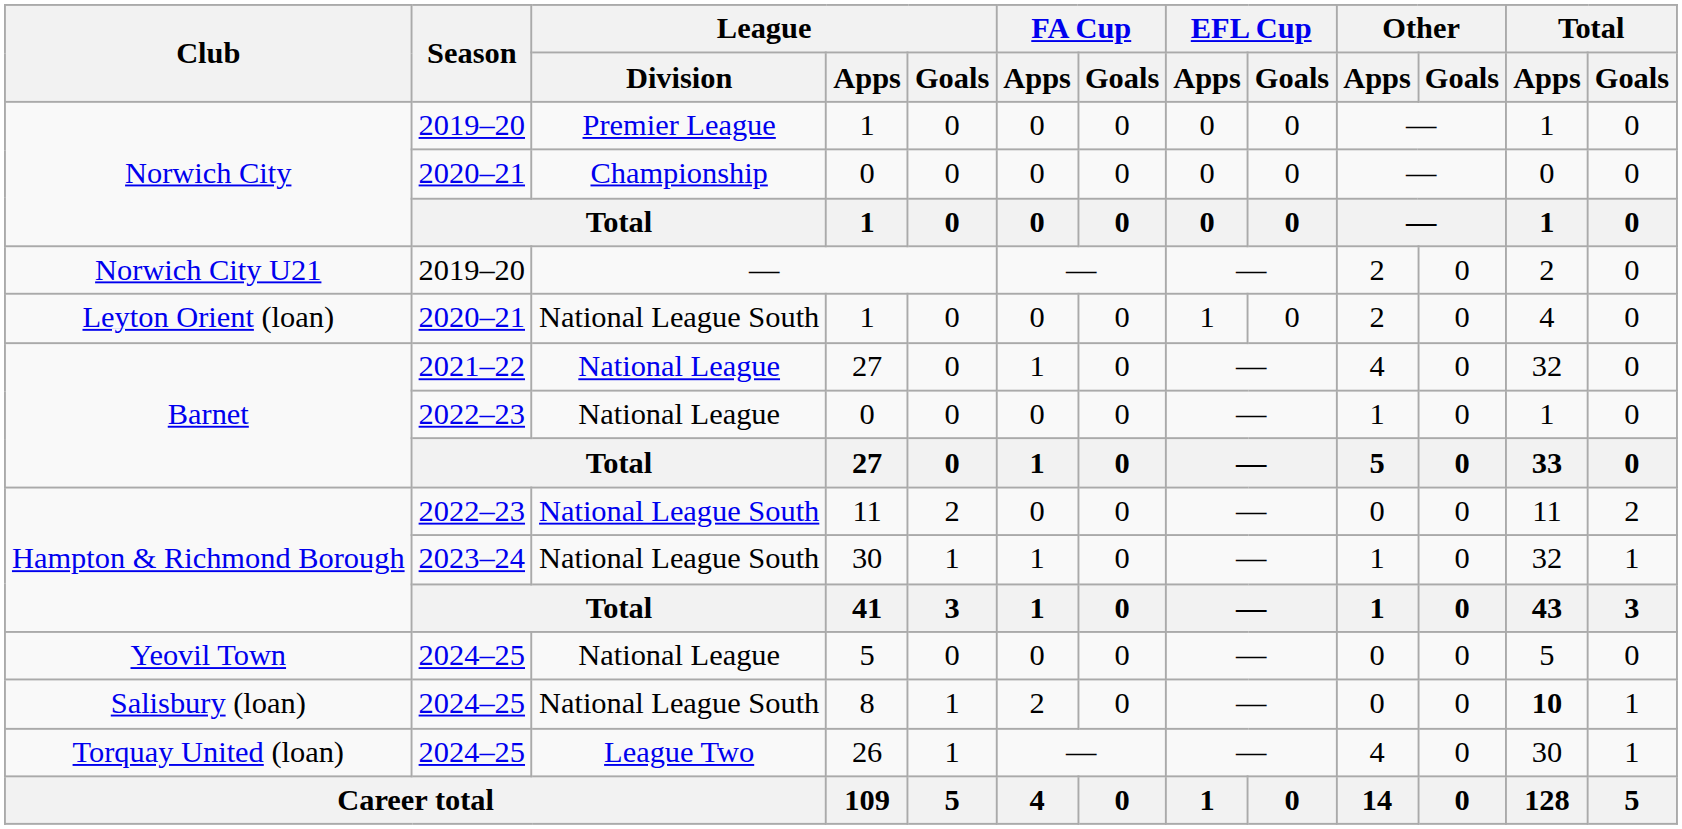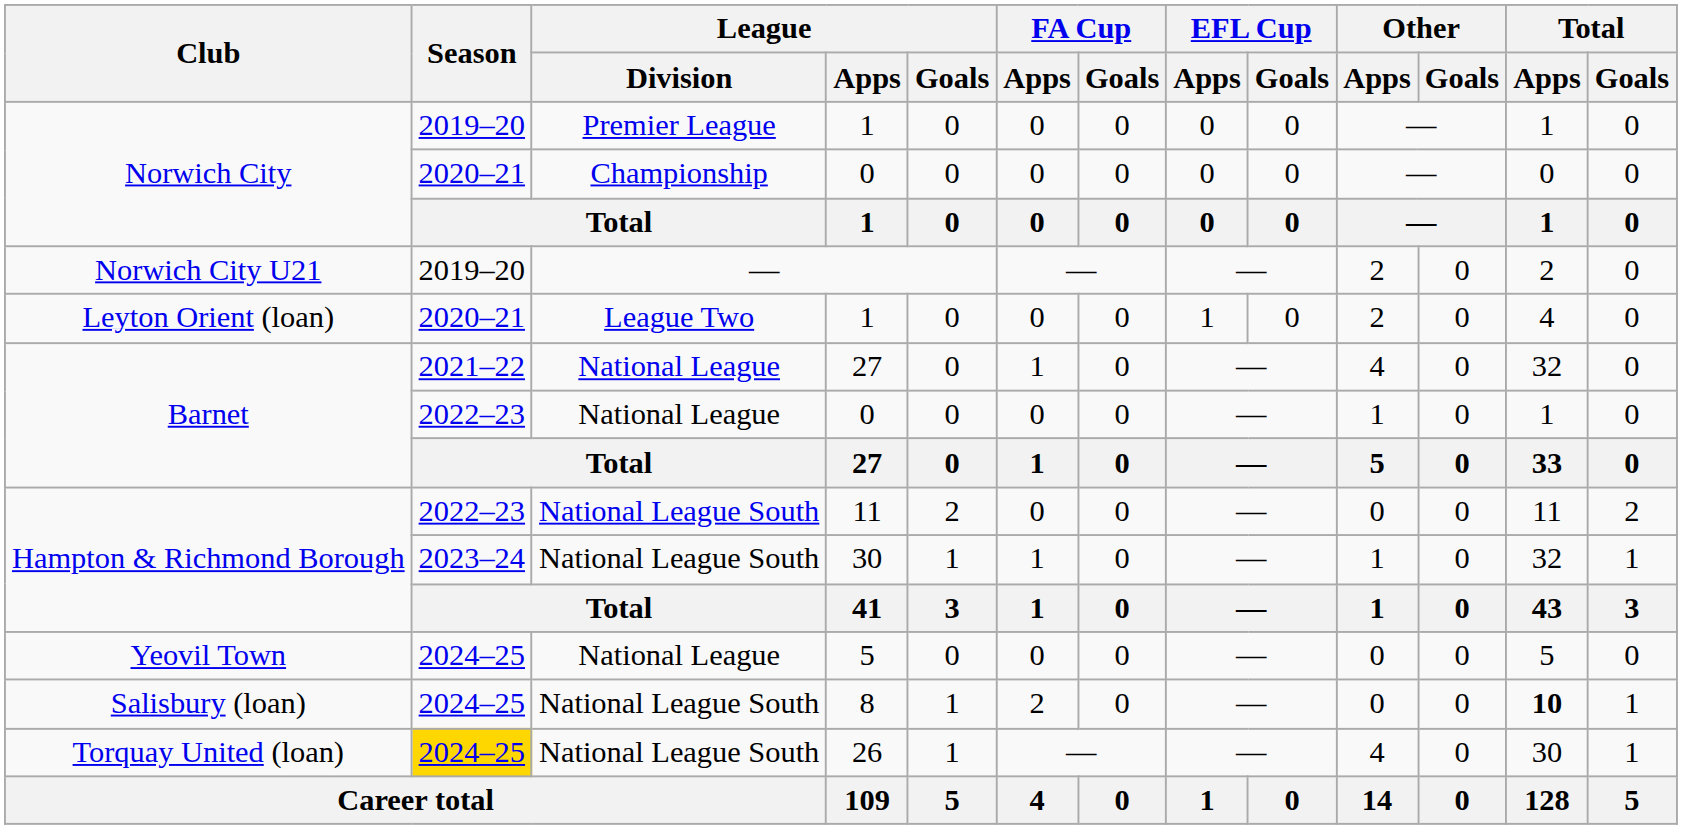Leyton Orient (loan) / 1 | League / Division: National League South -> League Two
26 | Season: no background -> gold background
26 | League / Division: League Two -> National League South
